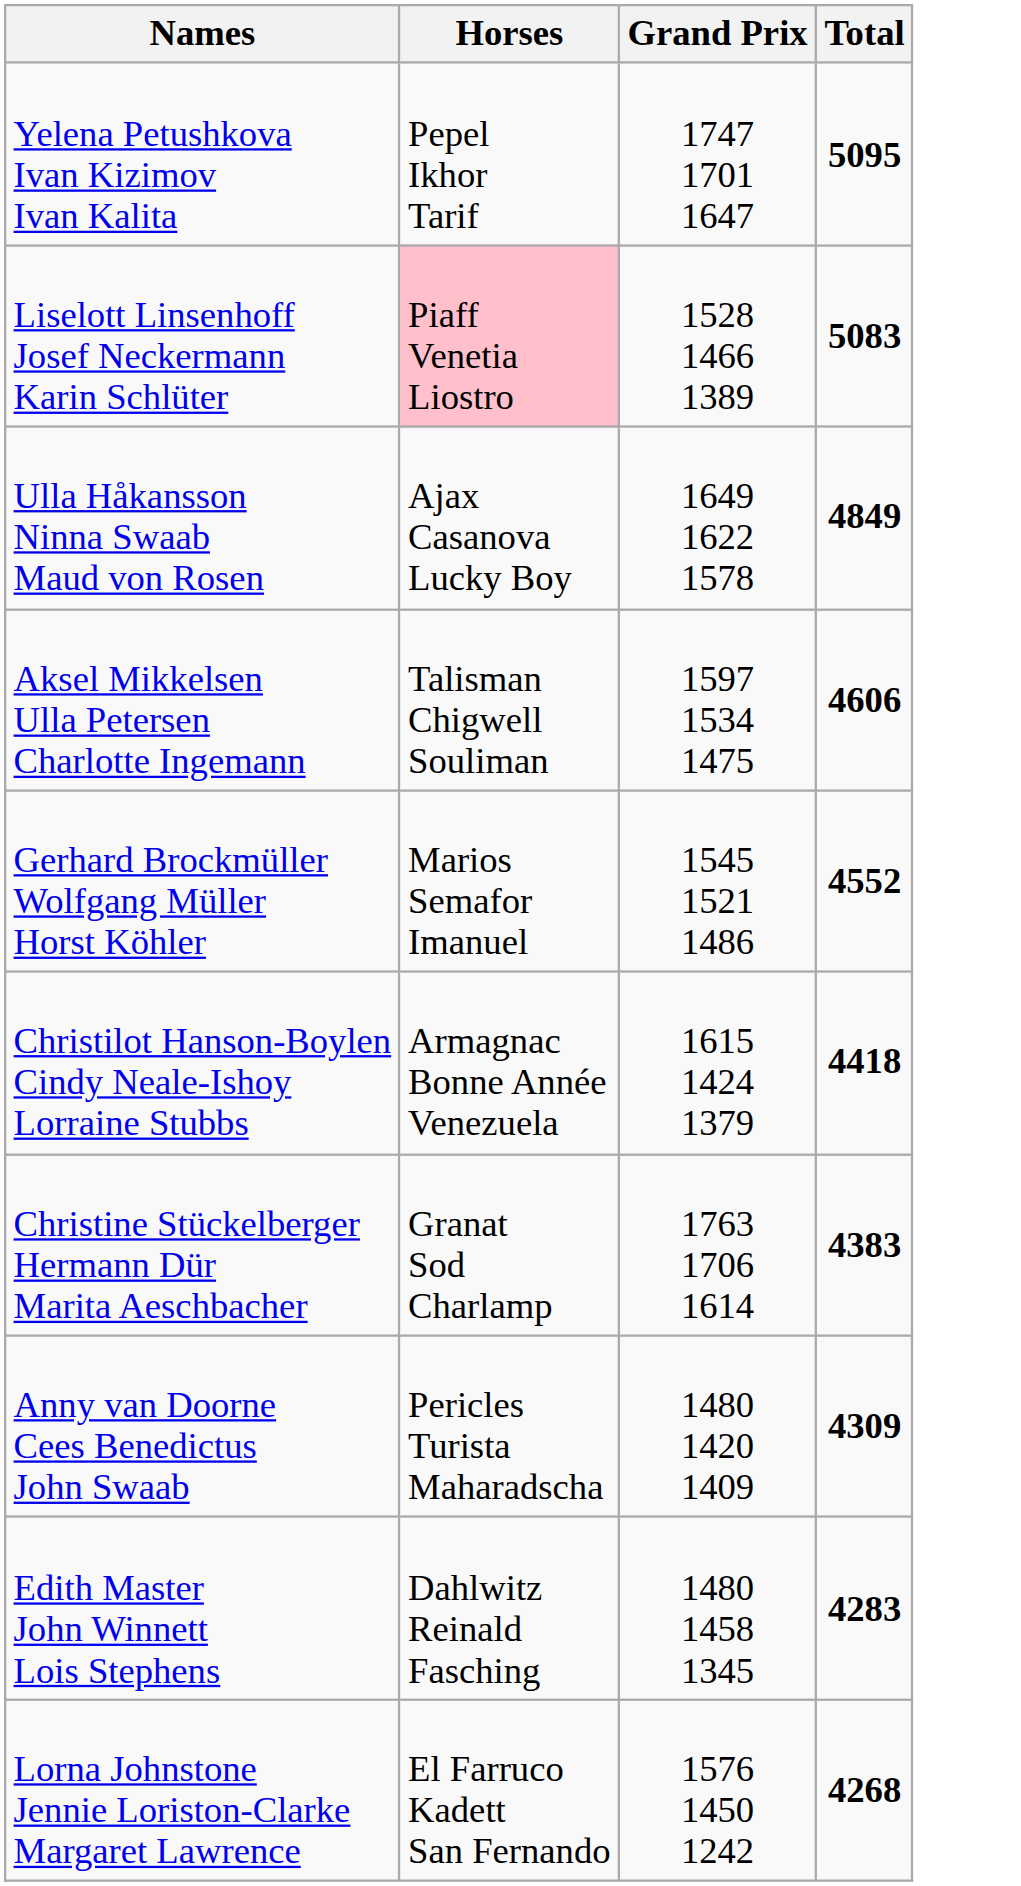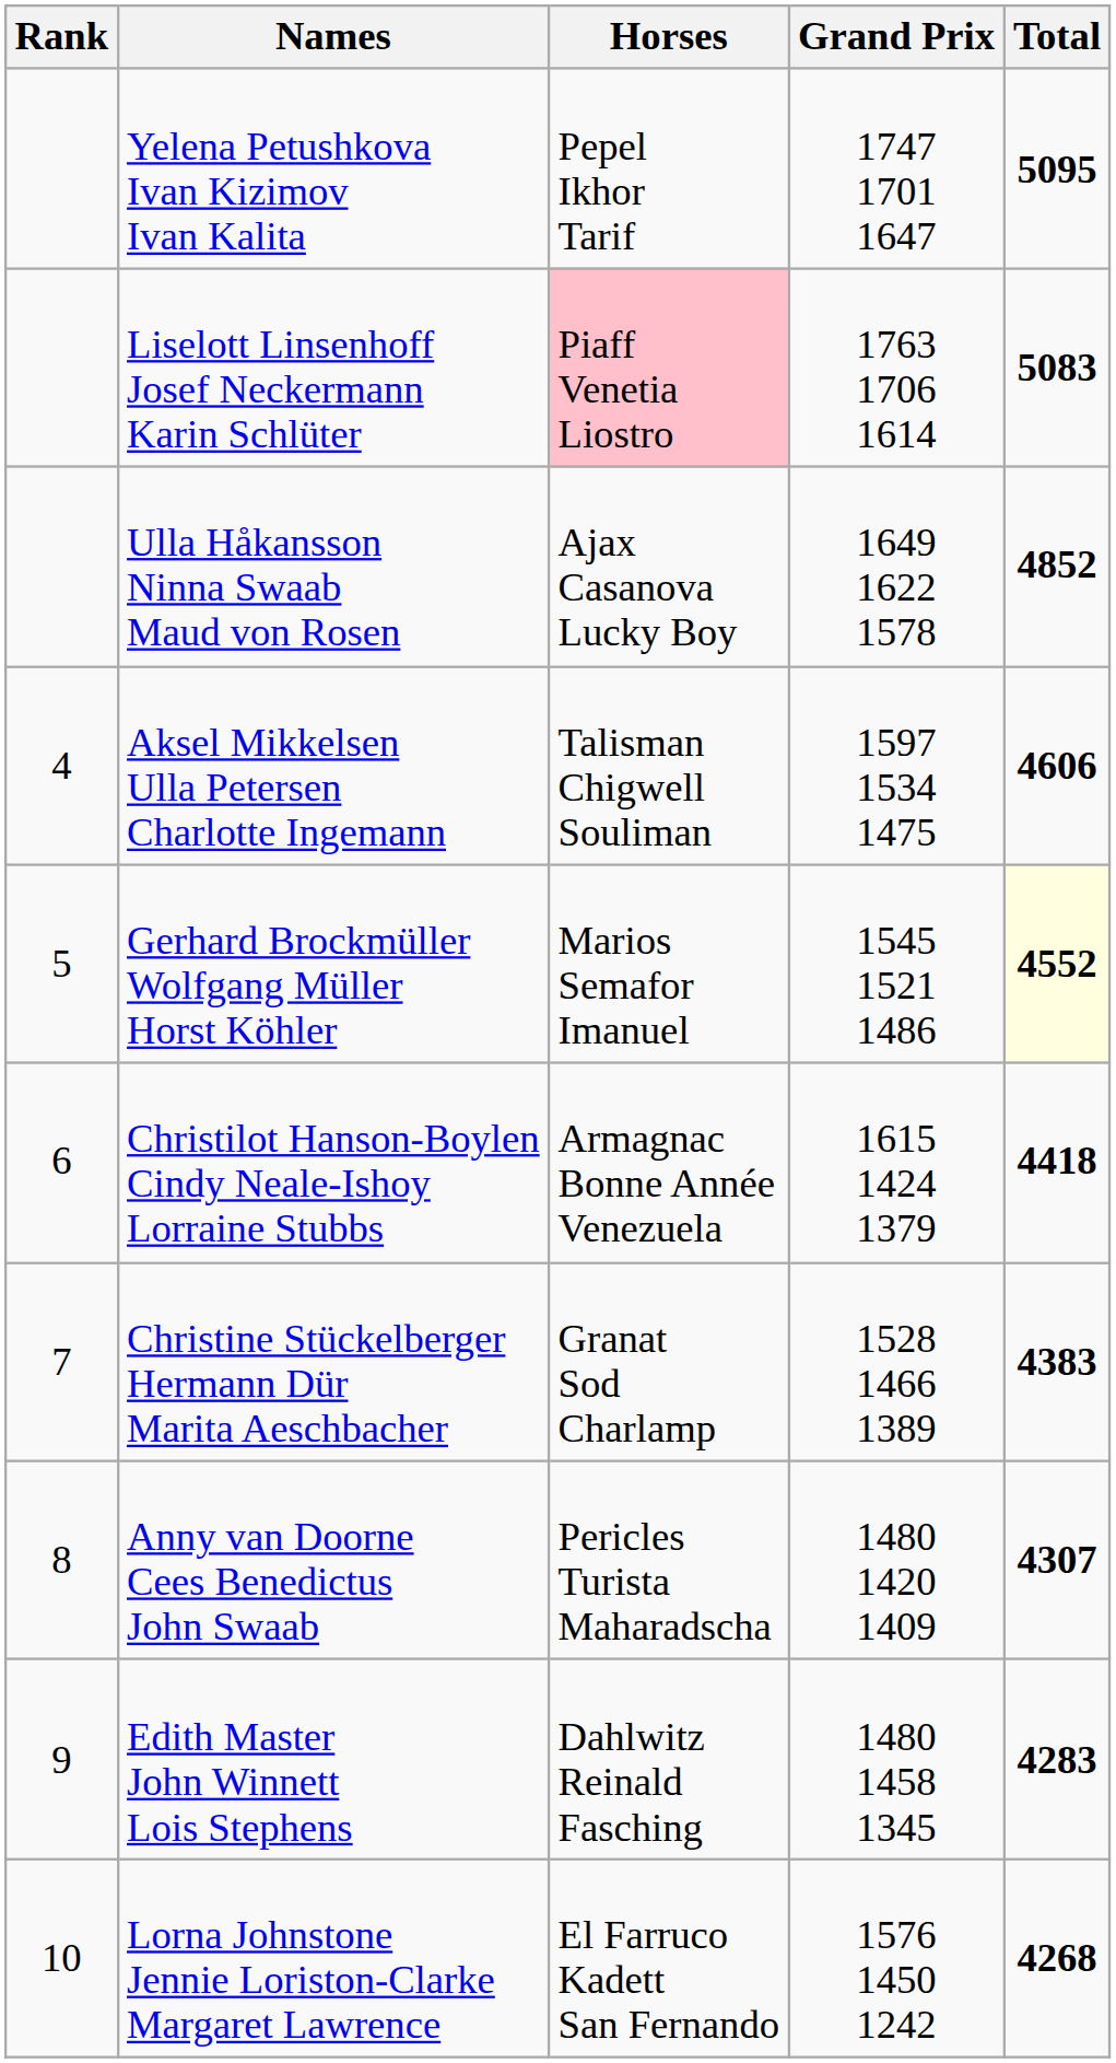+ column: Rank | 4 | 5 | 6 | 7 | 8 | 9 | 10
Liselott Linsenhoff Josef Neckermann Karin Schlüter | Grand Prix: 1528 1466 1389 -> 1763 1706 1614
Ulla Håkansson Ninna Swaab Maud von Rosen | Total: 4849 -> 4852
Gerhard Brockmüller Wolfgang Müller Horst Köhler | Total: no background -> lightyellow background
Christine Stückelberger Hermann Dür Marita Aeschbacher | Grand Prix: 1763 1706 1614 -> 1528 1466 1389
Anny van Doorne Cees Benedictus John Swaab | Total: 4309 -> 4307
